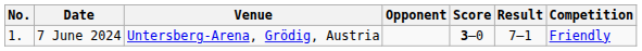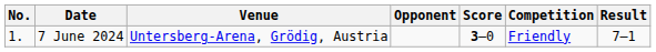columns swapped: Result <-> Competition
